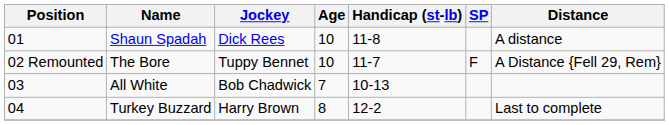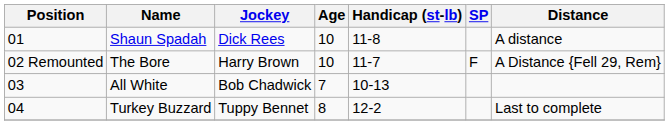The Bore | Jockey: Tuppy Bennet -> Harry Brown
Turkey Buzzard | Jockey: Harry Brown -> Tuppy Bennet
